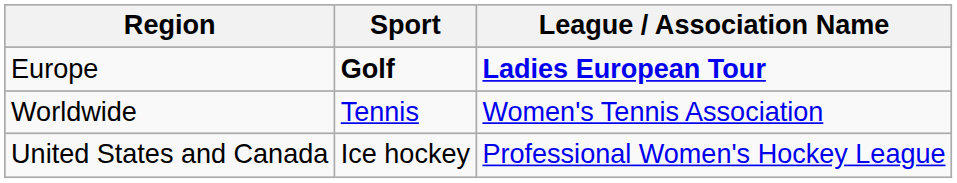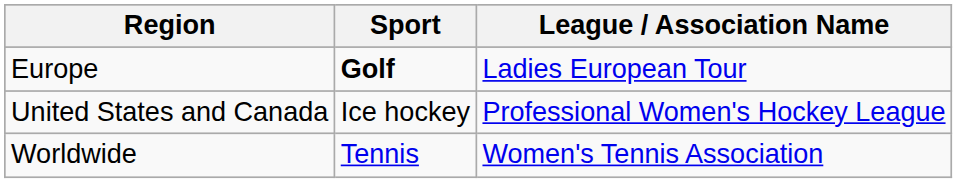Europe | League / Association Name: bold -> normal
rows swapped: United States and Canada <-> Worldwide
